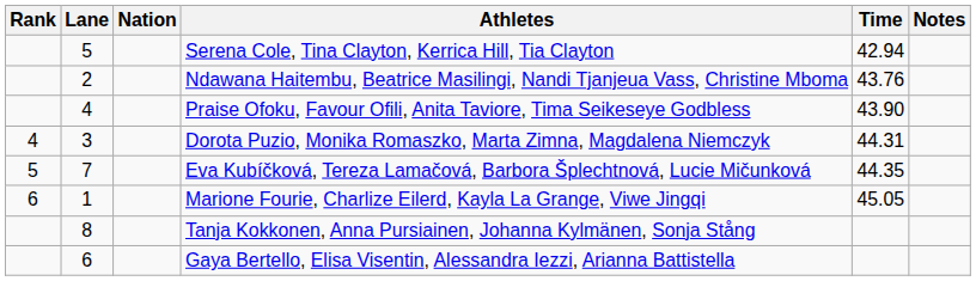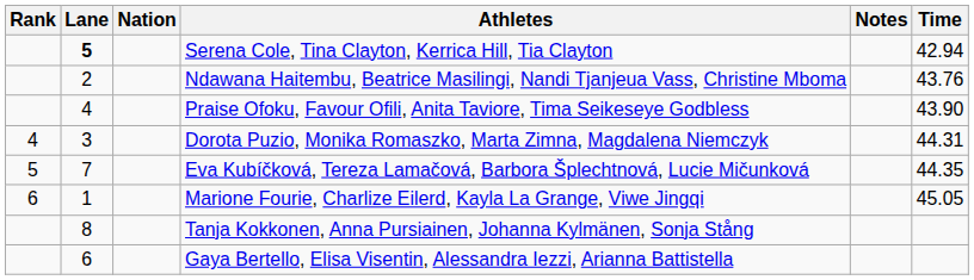columns swapped: Time <-> Notes
Serena Cole, Tina Clayton, Kerrica Hill, Tia Clayton | Lane: normal -> bold
